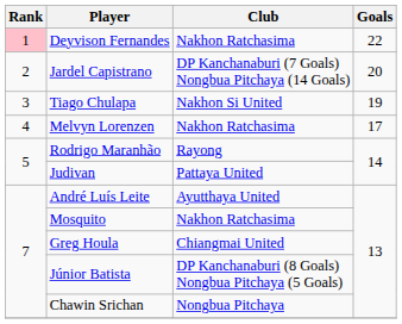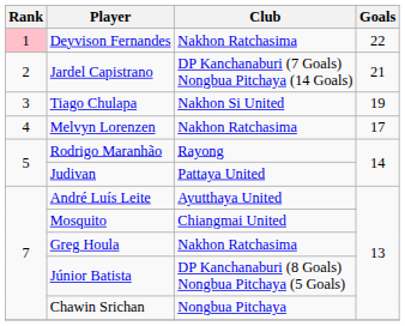Jardel Capistrano | Goals: 20 -> 21
Mosquito | Club: Nakhon Ratchasima -> Chiangmai United
Greg Houla | Club: Chiangmai United -> Nakhon Ratchasima
